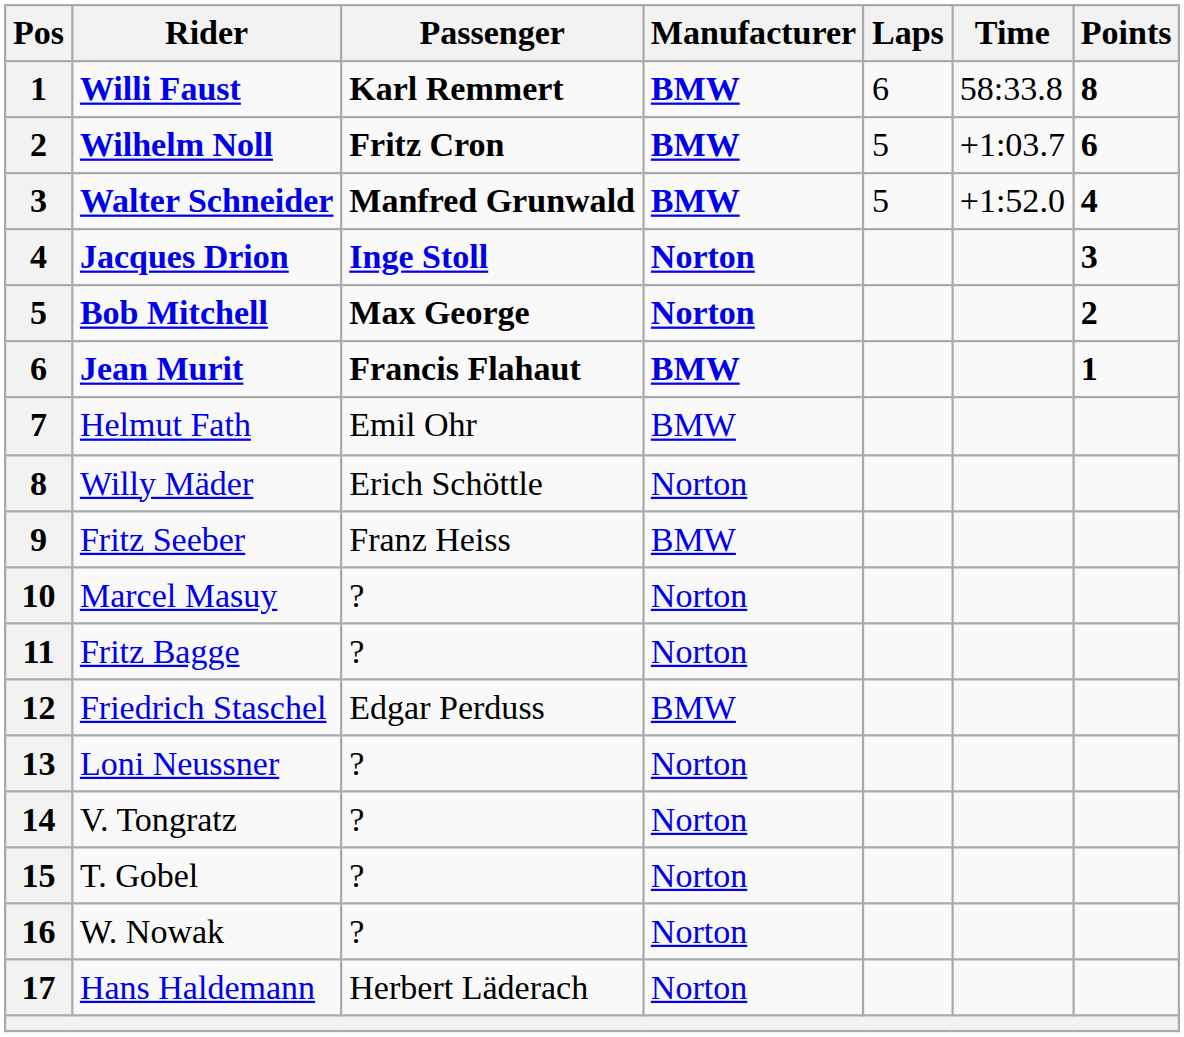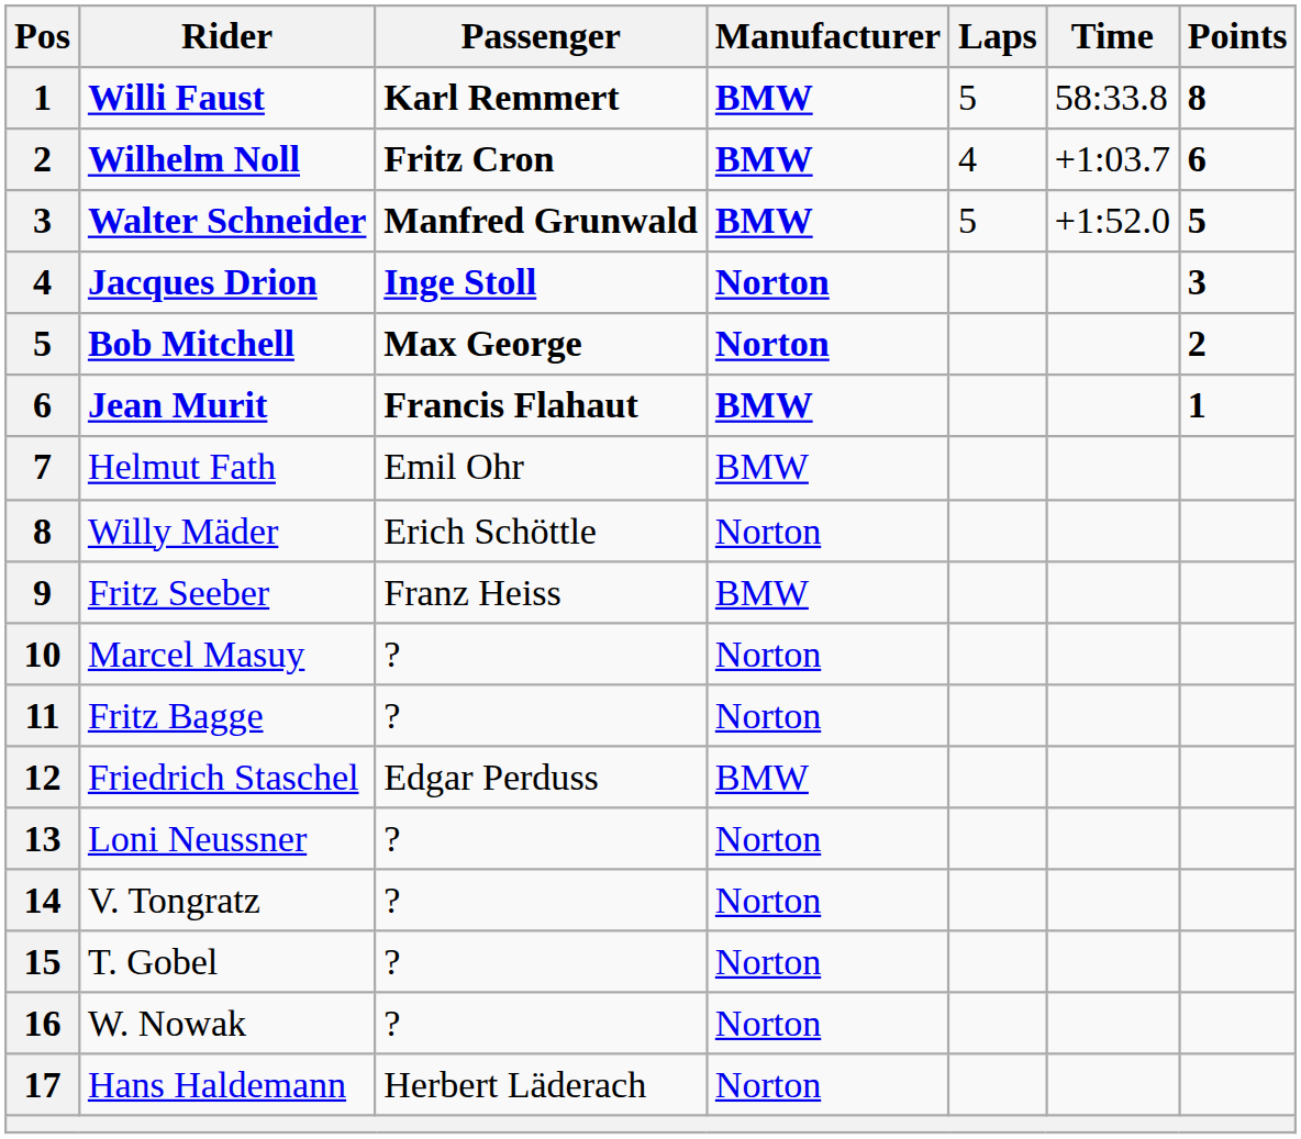Willi Faust | Laps: 6 -> 5
Wilhelm Noll | Laps: 5 -> 4
Walter Schneider | Points: 4 -> 5
